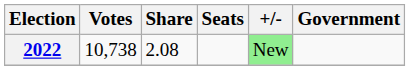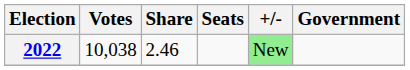2022 | Votes: 10,738 -> 10,038
2022 | Share: 2.08 -> 2.46
